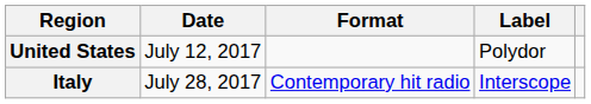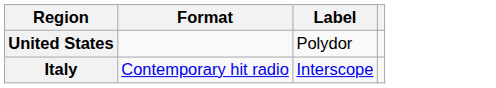- column: Date | July 12, 2017 | July 28, 2017
